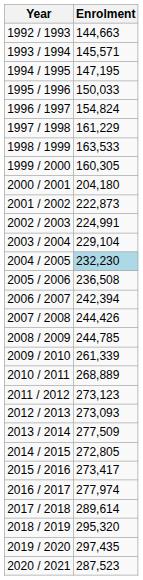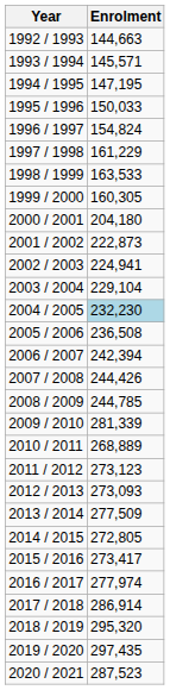2002 / 2003 | Enrolment: 224,991 -> 224,941
2009 / 2010 | Enrolment: 261,339 -> 281,339
2017 / 2018 | Enrolment: 289,614 -> 286,914
